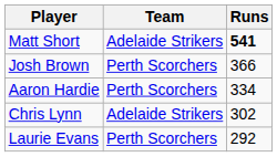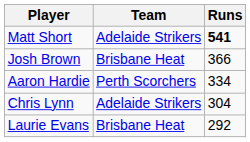Josh Brown | Team: Perth Scorchers -> Brisbane Heat
Chris Lynn | Runs: 302 -> 304
Laurie Evans | Team: Perth Scorchers -> Brisbane Heat
